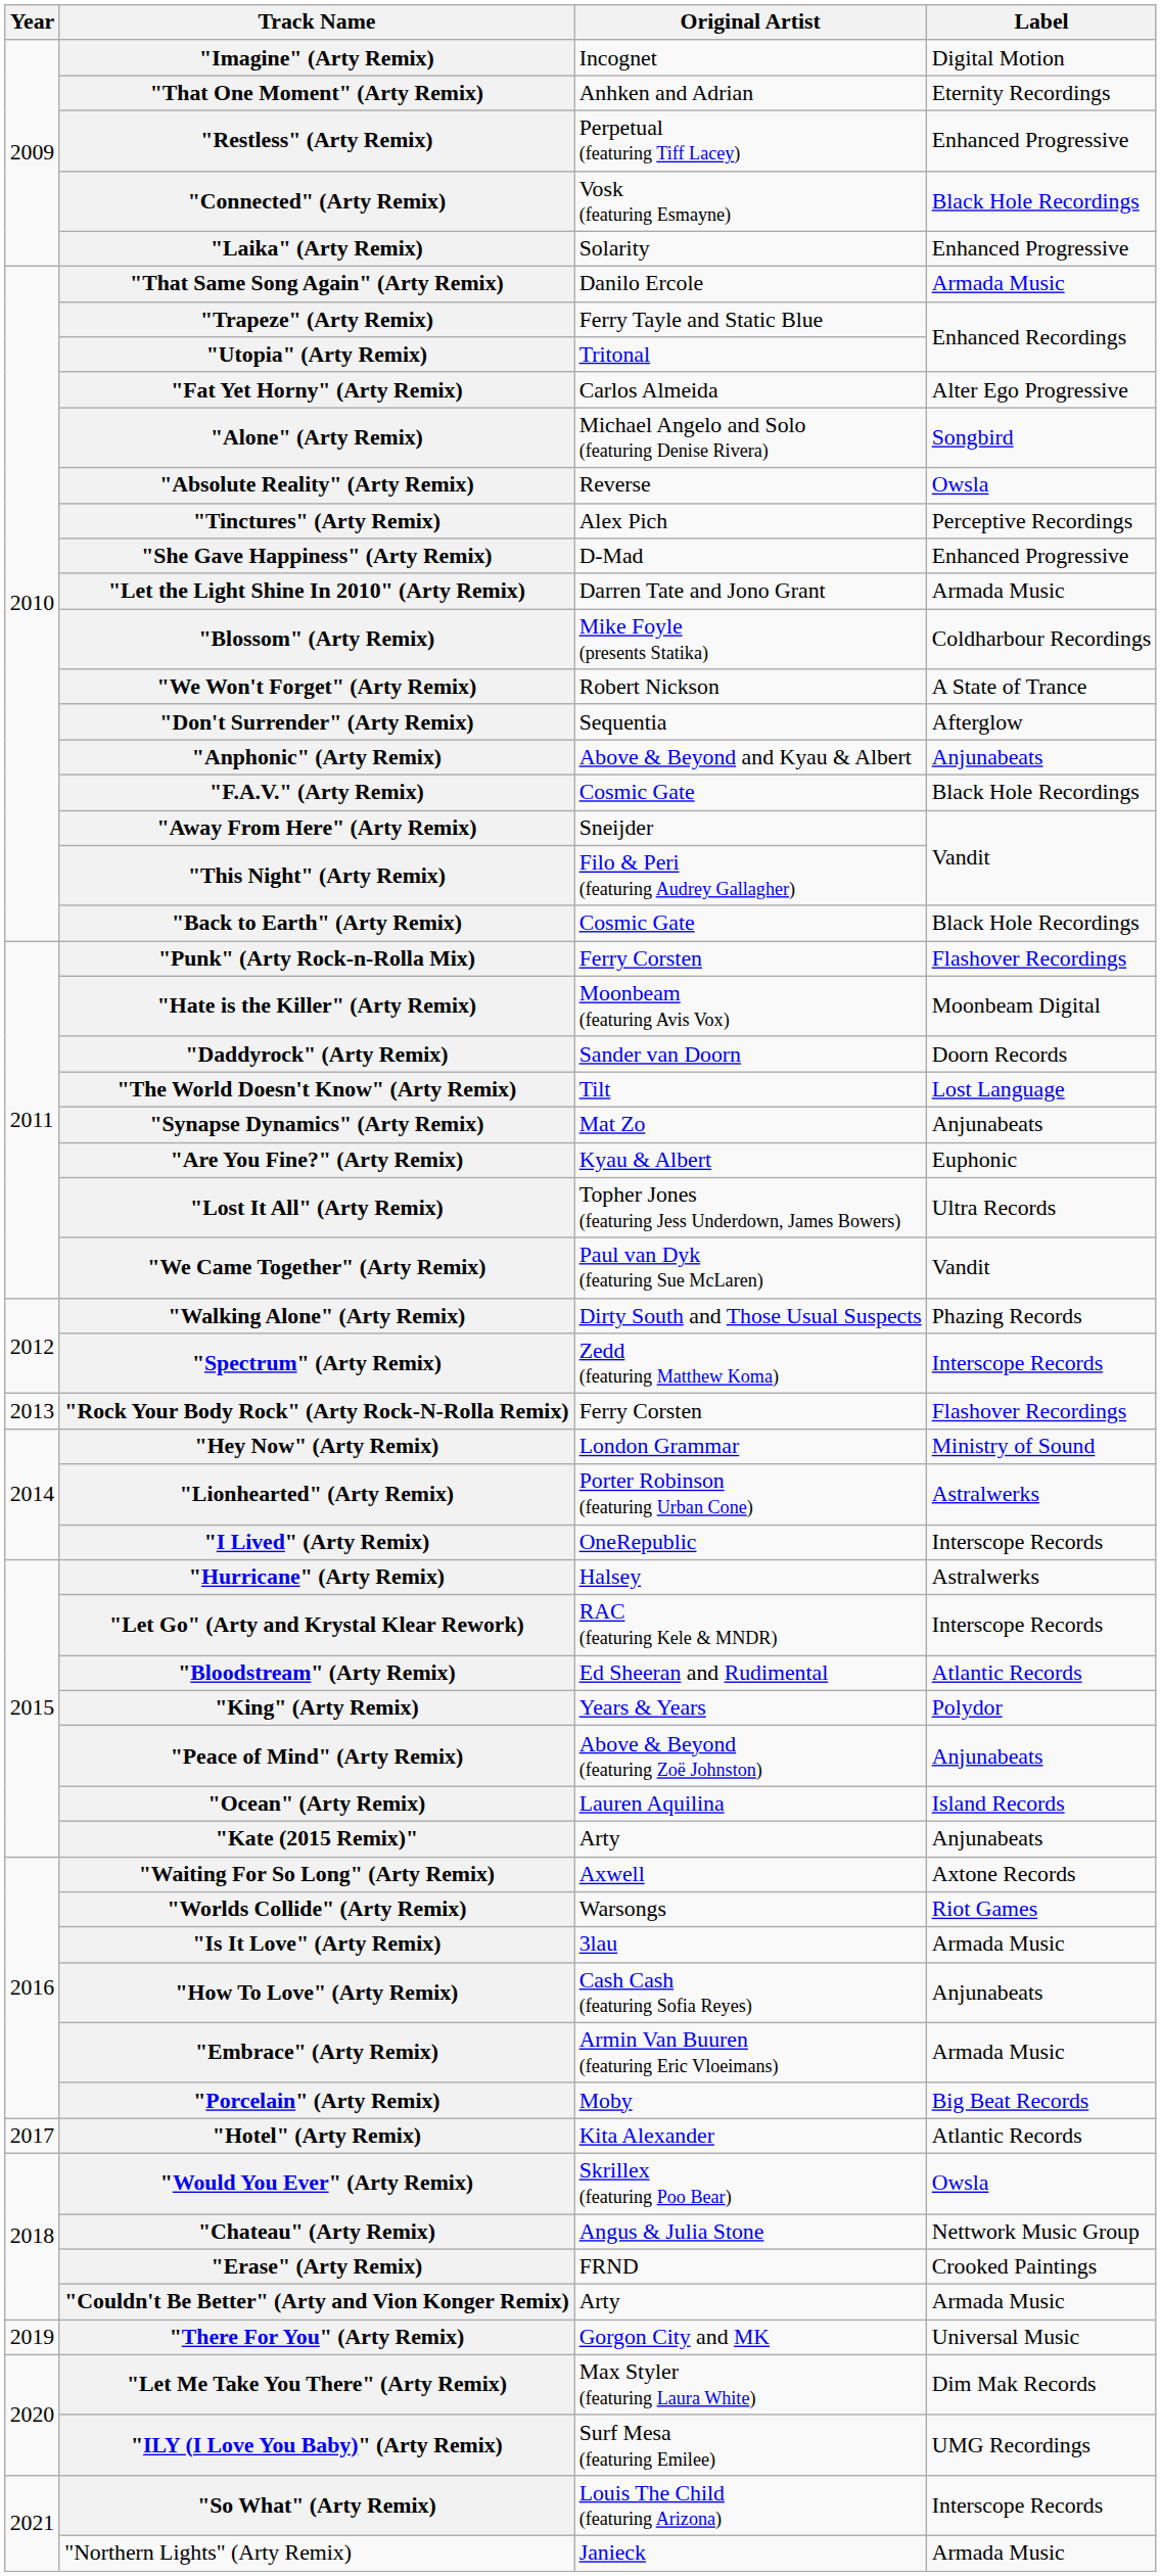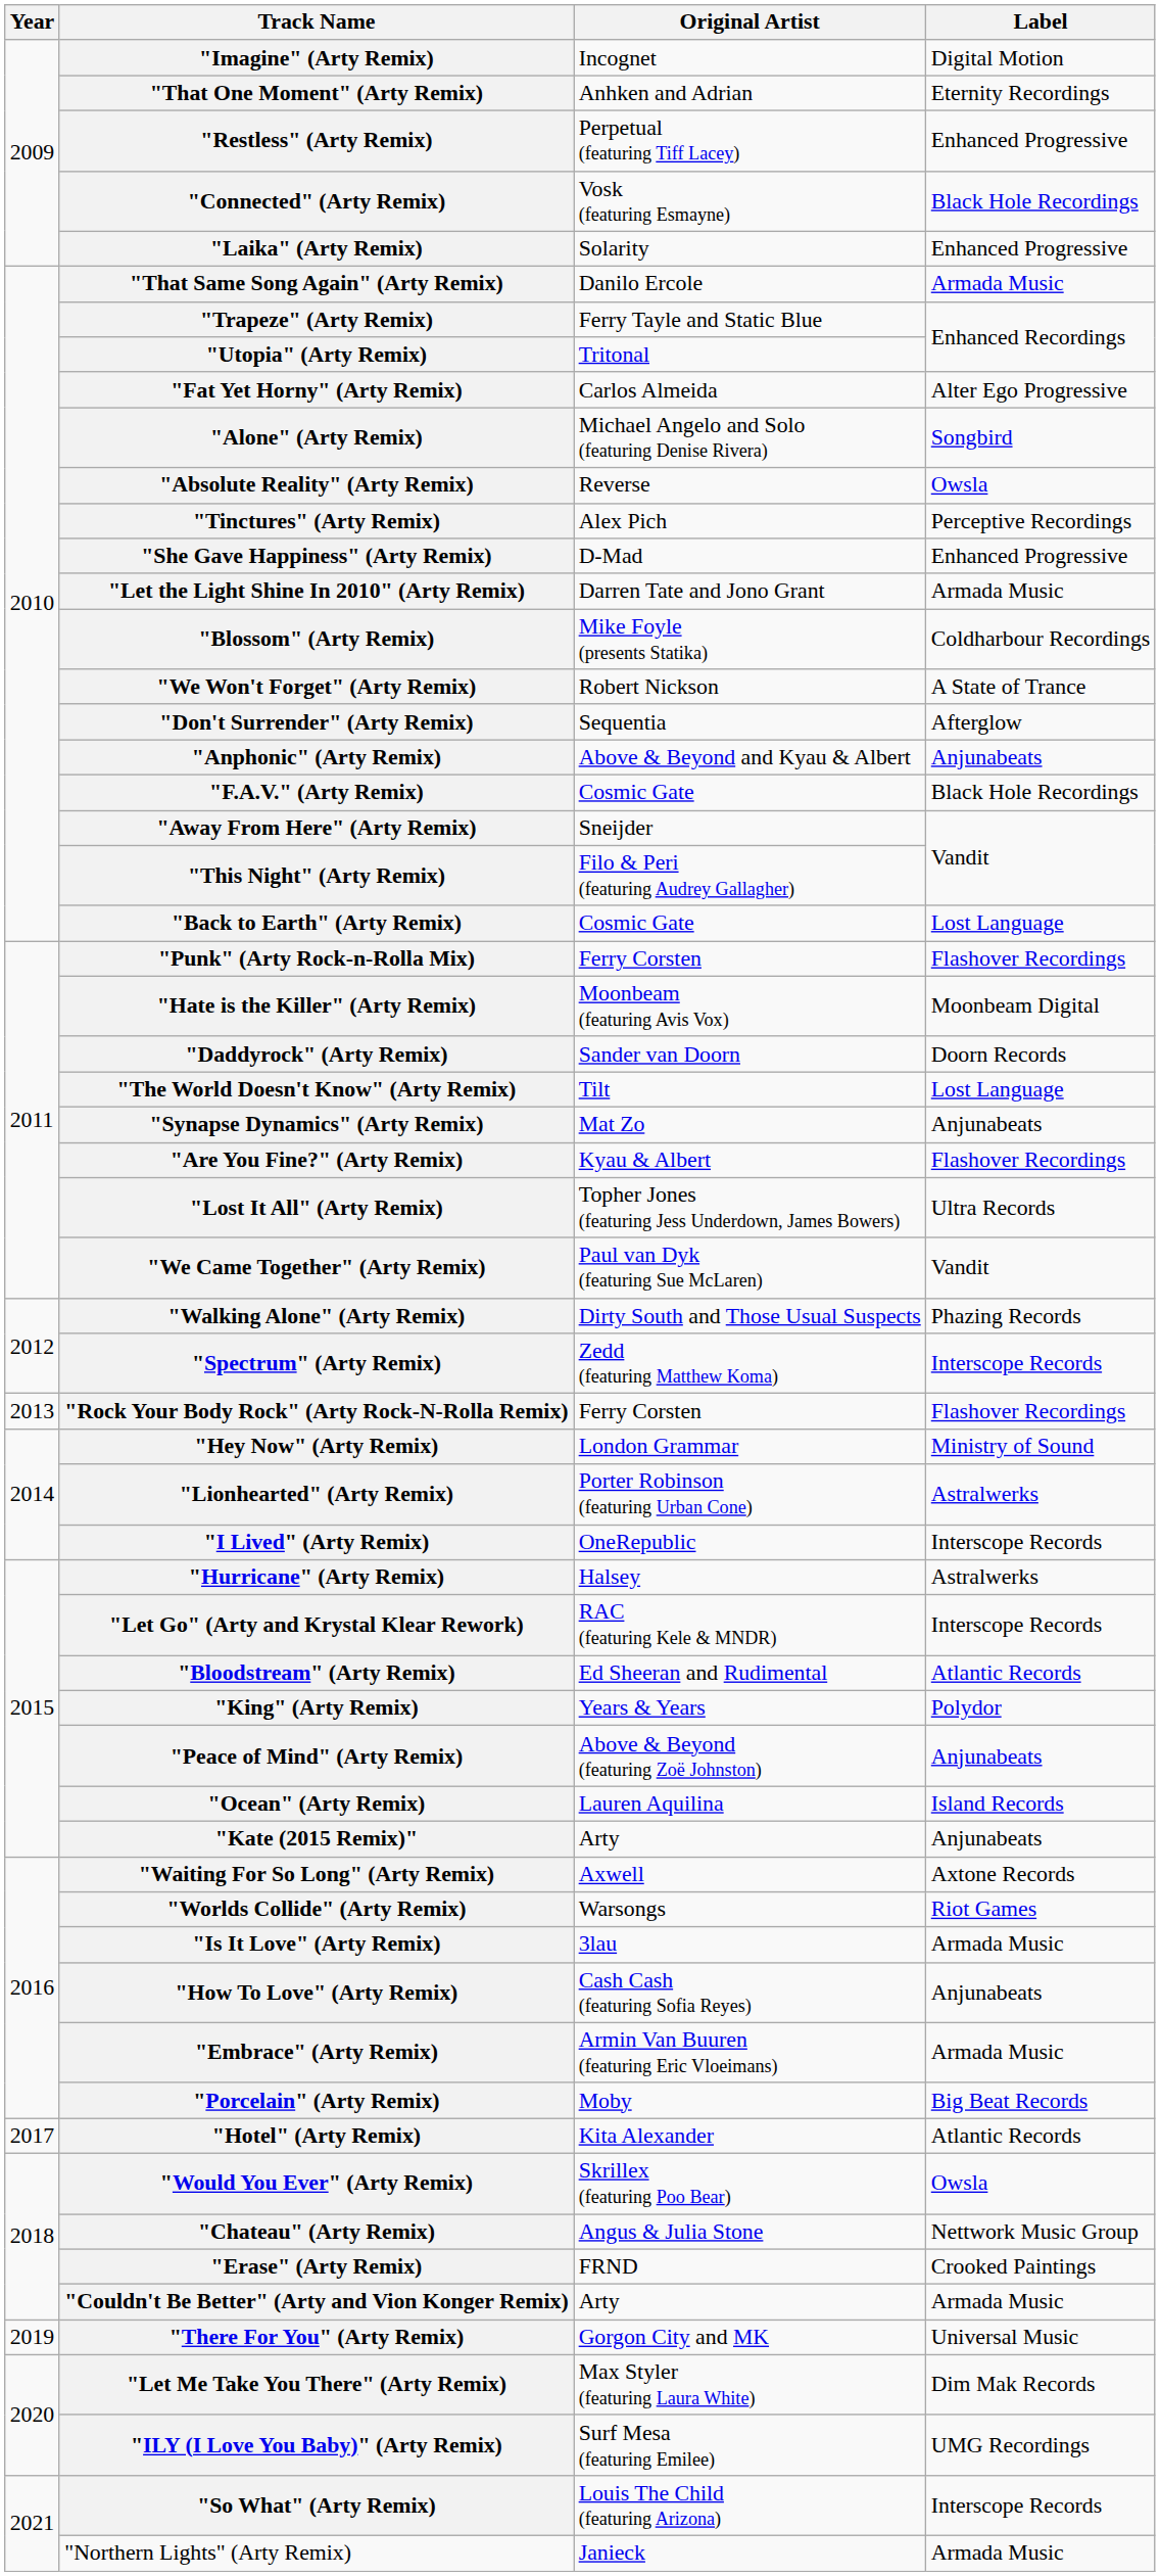"Back to Earth" (Arty Remix) | Label: Black Hole Recordings -> Lost Language
"Are You Fine?" (Arty Remix) | Label: Euphonic -> Flashover Recordings
